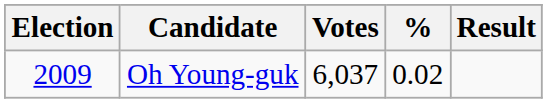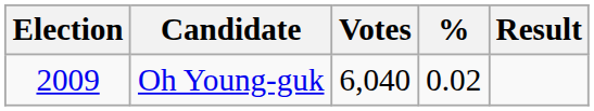Oh Young-guk | Votes: 6,037 -> 6,040
